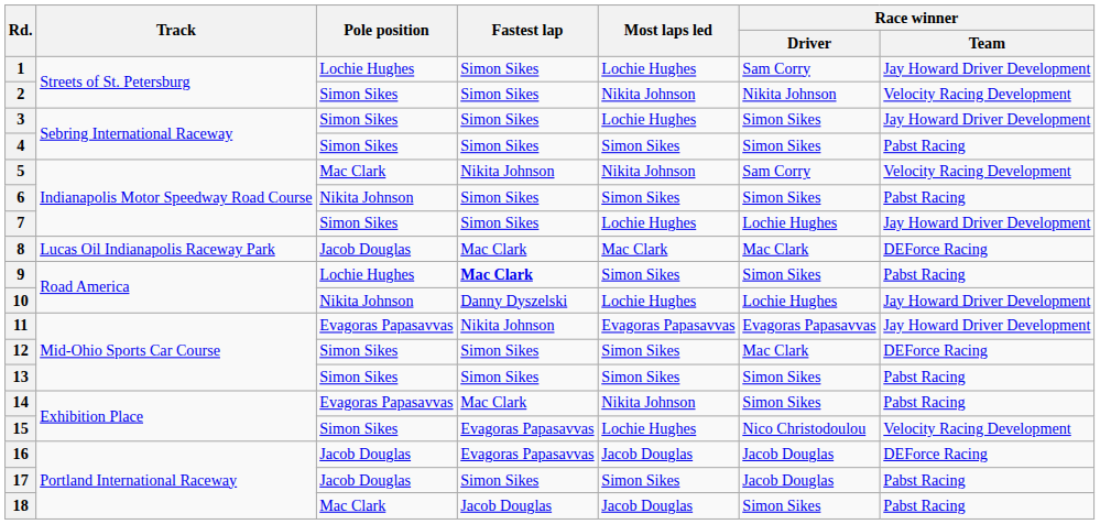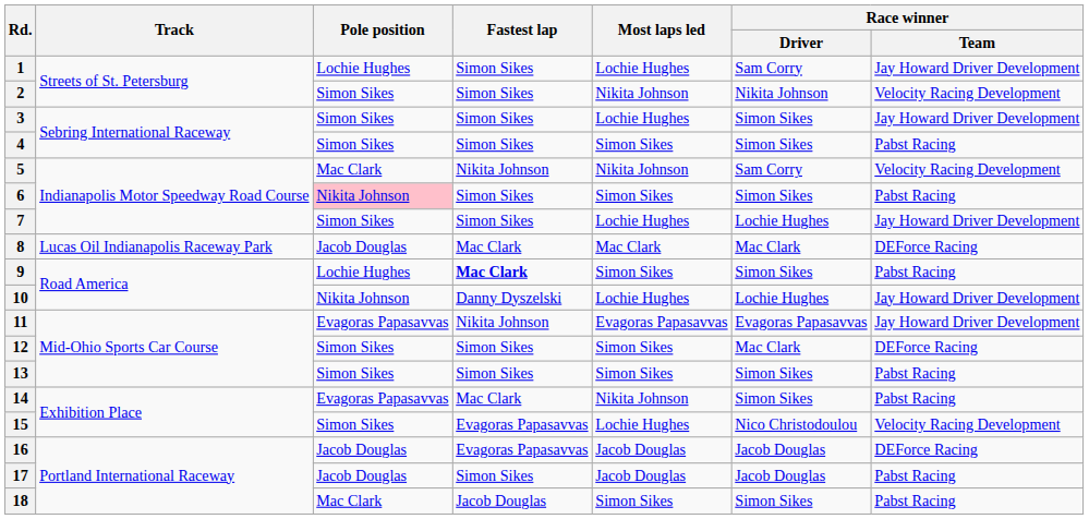6 | Pole position: no background -> pink background
17 | Most laps led: Simon Sikes -> Jacob Douglas
18 | Most laps led: Jacob Douglas -> Simon Sikes
